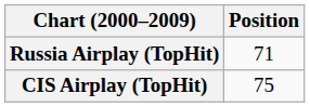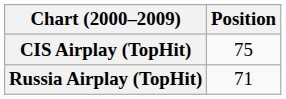rows swapped: CIS Airplay (TopHit) <-> Russia Airplay (TopHit)
